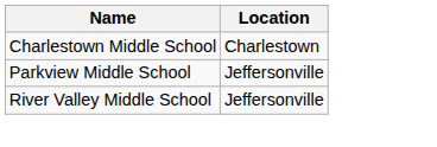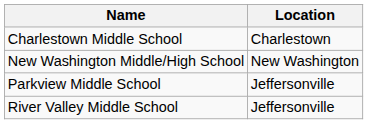+ row: New Washington Middle/High School | New Washington
